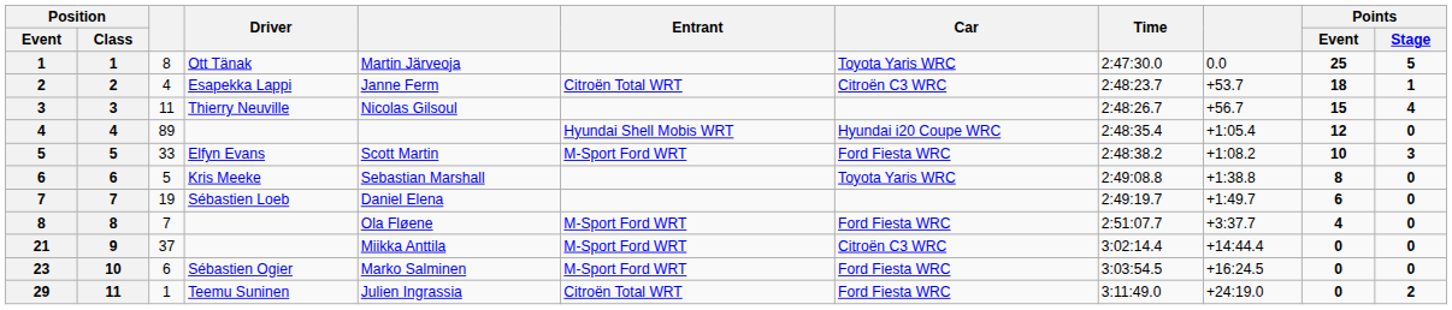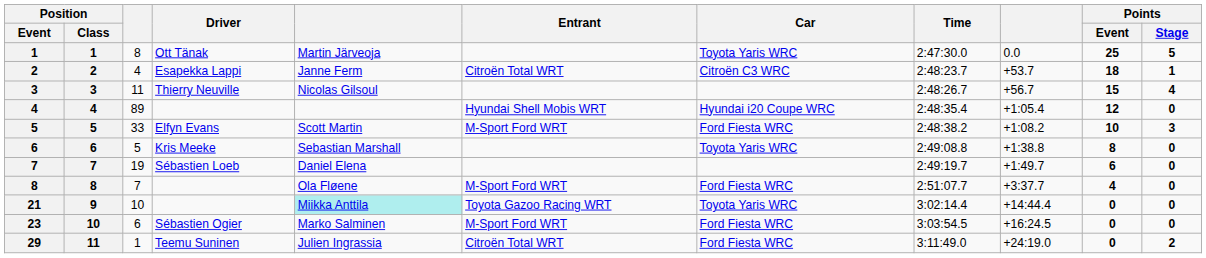21 | column 3: 37 -> 10
21 | column 5: no background -> paleturquoise background
21 | Entrant: M-Sport Ford WRT -> Toyota Gazoo Racing WRT
21 | Car: Citroën C3 WRC -> Toyota Yaris WRC
